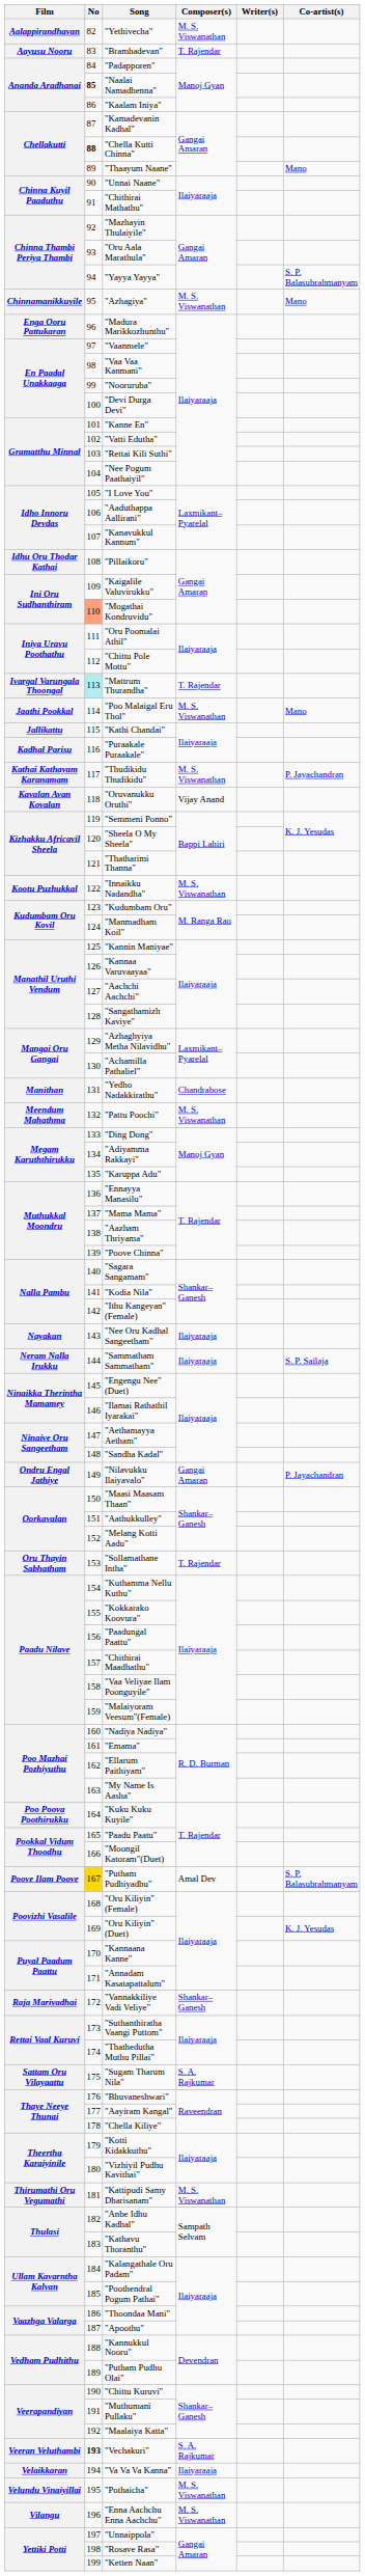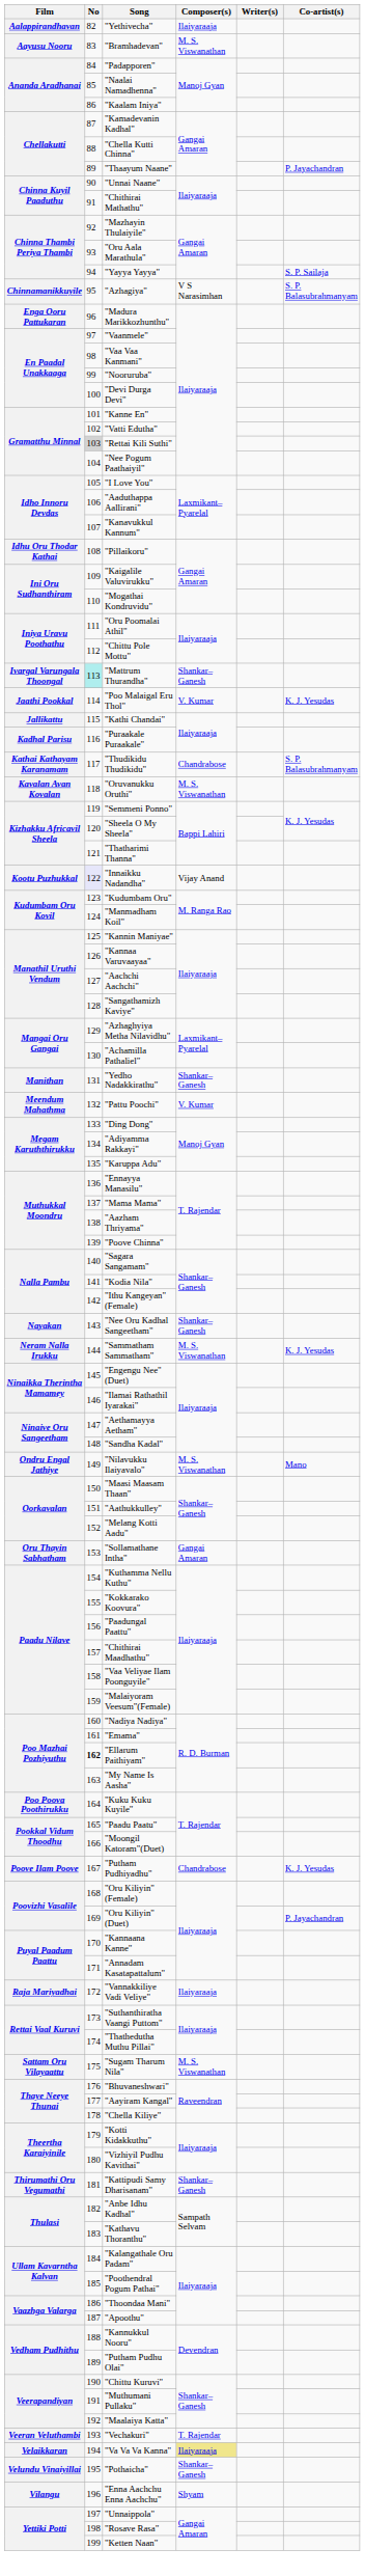"Yethivecha" | Composer(s): M. S. Viswanathan -> Ilaiyaraaja
"Bramhadevan" | Composer(s): T. Rajendar -> M. S. Viswanathan
"Naalai Namadhenna" | No: bold -> normal
"Chella Kutti Chinna" | No: bold -> normal
"Thaayum Naane" | Co-artist(s): Mano -> P. Jayachandran
"Yayya Yayya" | Co-artist(s): S. P. Balasubrahmanyam -> S. P. Sailaja
"Azhagiya" | Composer(s): M. S. Viswanathan -> V S Narasimhan
"Azhagiya" | Co-artist(s): Mano -> S. P. Balasubrahmanyam
"Rettai Kili Suthi" | No: no background -> lightgrey background
"Mogathai Kondruvidu" | No: lightsalmon background -> no background
"Mattrum Thurandha" | Composer(s): T. Rajendar -> Shankar–Ganesh
"Poo Malaigal Eru Thol" | Composer(s): M. S. Viswanathan -> V. Kumar
"Poo Malaigal Eru Thol" | Co-artist(s): Mano -> K. J. Yesudas
"Thudikidu Thudikidu" | Composer(s): M. S. Viswanathan -> Chandrabose
"Thudikidu Thudikidu" | Co-artist(s): P. Jayachandran -> S. P. Balasubrahmanyam
"Oruvanukku Oruthi" | Composer(s): Vijay Anand -> M. S. Viswanathan
"Innaikku Nadandha" | No: no background -> lavender background
"Innaikku Nadandha" | Composer(s): M. S. Viswanathan -> Vijay Anand
"Yedho Nadakkirathu" | Composer(s): Chandrabose -> Shankar–Ganesh
"Pattu Poochi" | Composer(s): M. S. Viswanathan -> V. Kumar
"Nee Oru Kadhal Sangeetham" | Composer(s): Ilaiyaraaja -> Shankar–Ganesh
"Sammatham Sammatham" | Composer(s): Ilaiyaraaja -> M. S. Viswanathan
"Sammatham Sammatham" | Co-artist(s): S. P. Sailaja -> K. J. Yesudas
"Nilavukku Ilaiyavalo" | Composer(s): Gangai Amaran -> M. S. Viswanathan
"Nilavukku Ilaiyavalo" | Co-artist(s): P. Jayachandran -> Mano
"Sollamathane Intha" | Composer(s): T. Rajendar -> Gangai Amaran
"Ellarum Paithiyam" | No: normal -> bold
"Putham Pudhiyadhu" | No: gold background -> no background
"Putham Pudhiyadhu" | Composer(s): Amal Dev -> Chandrabose
"Putham Pudhiyadhu" | Co-artist(s): S. P. Balasubrahmanyam -> K. J. Yesudas
"Oru Kiliyin"(Duet) | Co-artist(s): K. J. Yesudas -> P. Jayachandran
"Vannakkiliye Vadi Veliye" | Composer(s): Shankar–Ganesh -> Ilaiyaraaja
"Sugam Tharum Nila" | Composer(s): S. A. Rajkumar -> M. S. Viswanathan
"Kattipudi Samy Dharisanam" | Composer(s): M. S. Viswanathan -> Shankar–Ganesh
"Vechakuri" | No: bold -> normal
"Vechakuri" | Composer(s): S. A. Rajkumar -> T. Rajendar
"Va Va Va Kanna" | Composer(s): no background -> khaki background
"Pothaicha" | Composer(s): M. S. Viswanathan -> Shankar–Ganesh
"Enna Aachchu Enna Aachchu" | Composer(s): M. S. Viswanathan -> Shyam
